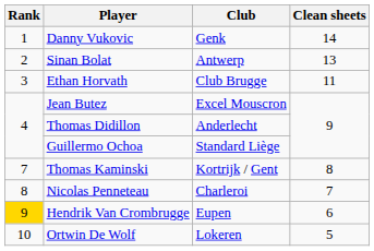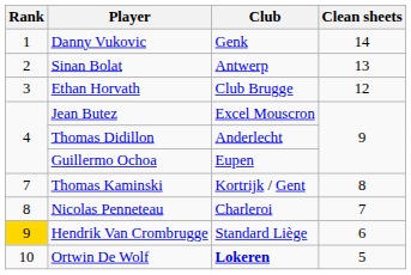Ethan Horvath | Clean sheets: 11 -> 12
Guillermo Ochoa | Club: Standard Liège -> Eupen
Hendrik Van Crombrugge | Club: Eupen -> Standard Liège
Ortwin De Wolf | Club: normal -> bold
